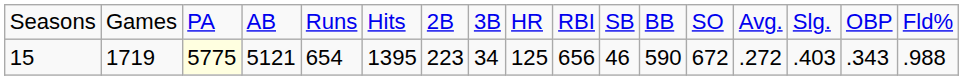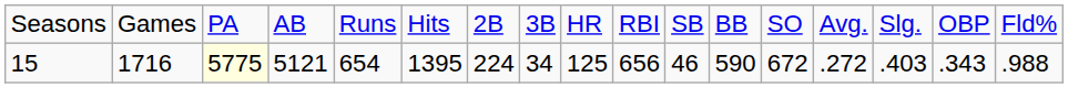15 | column 2: 1719 -> 1716
15 | column 7: 223 -> 224
